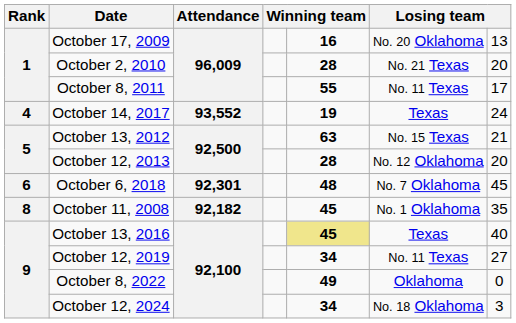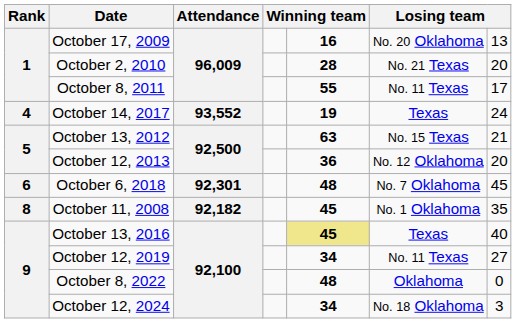October 12, 2013 | column 5: 28 -> 36
October 8, 2022 | column 5: 49 -> 48
